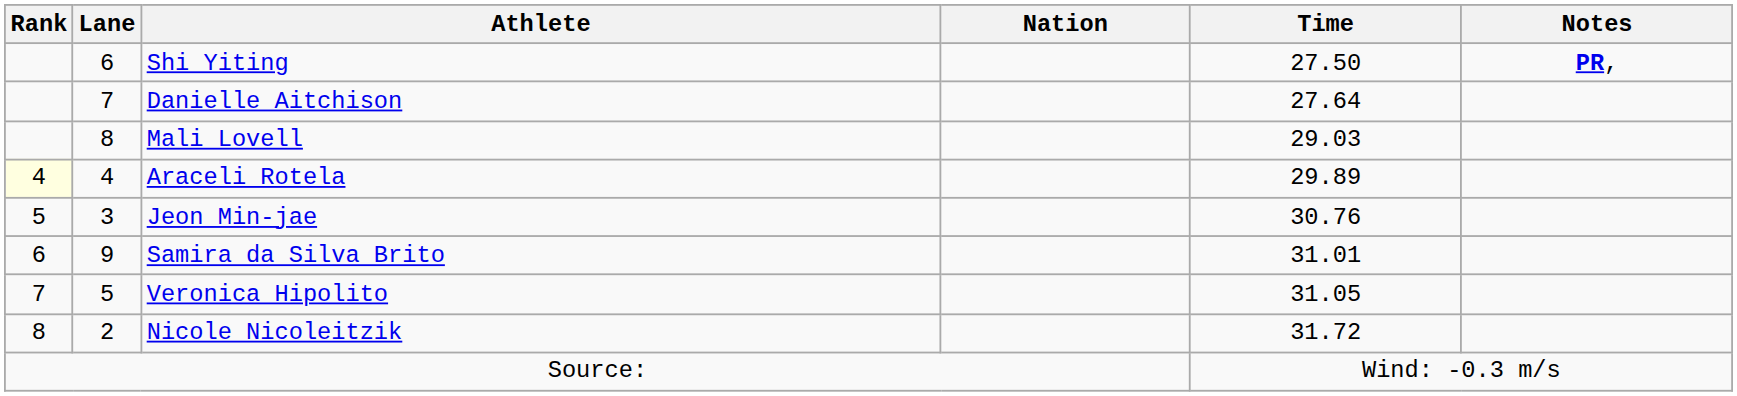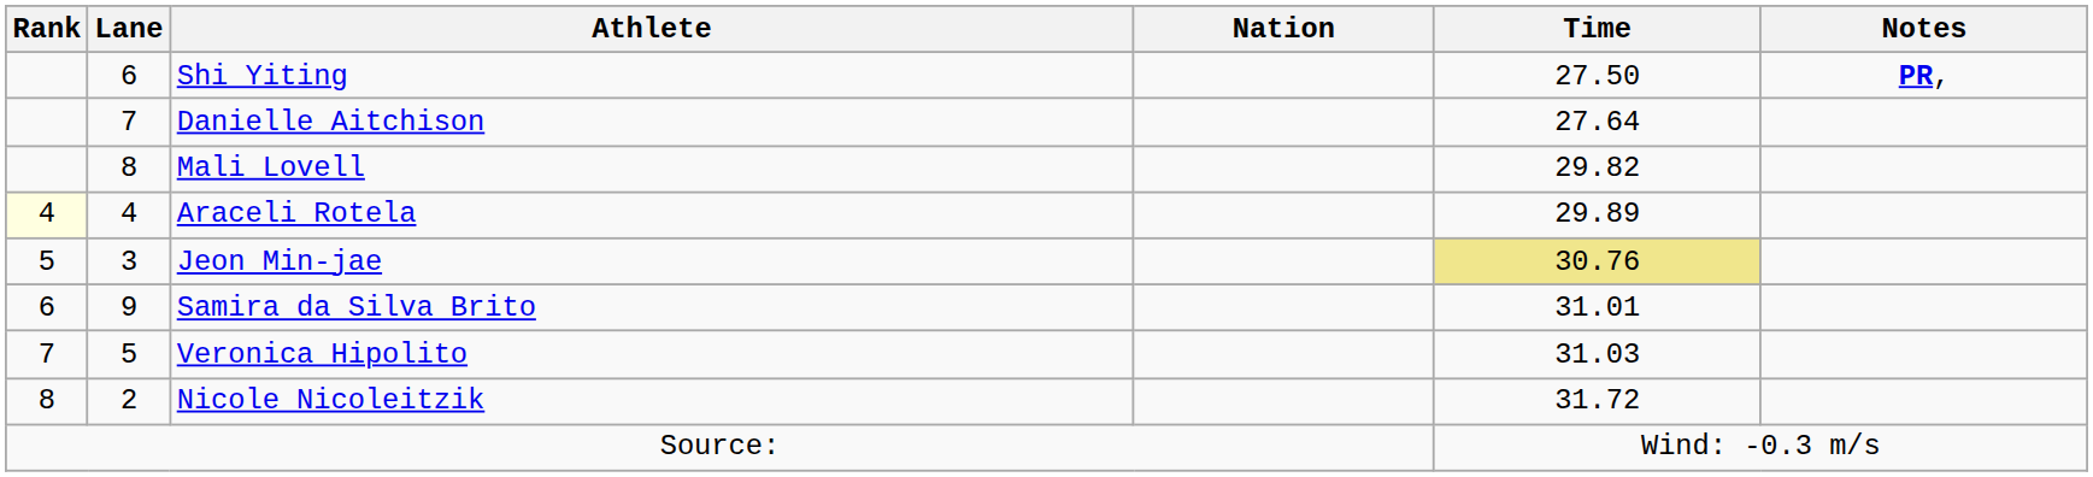Mali Lovell | Time: 29.03 -> 29.82
Jeon Min-jae | Time: no background -> khaki background
Veronica Hipolito | Time: 31.05 -> 31.03
